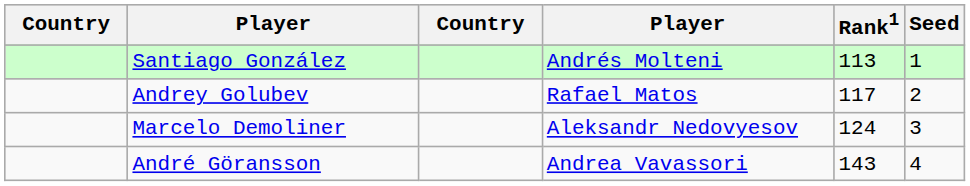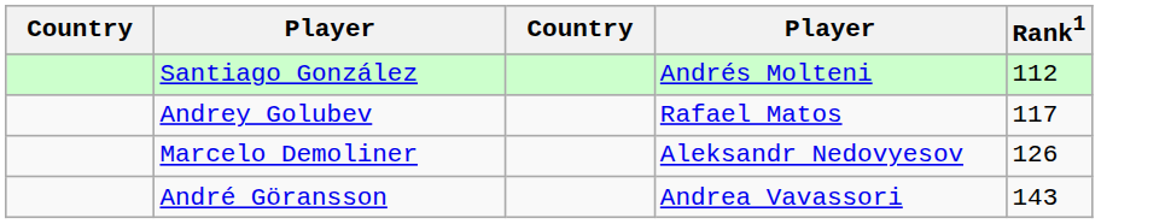- column: Seed | 1 | 2 | 3 | 4
Santiago González | Rank1: 113 -> 112
Marcelo Demoliner | Rank1: 124 -> 126
